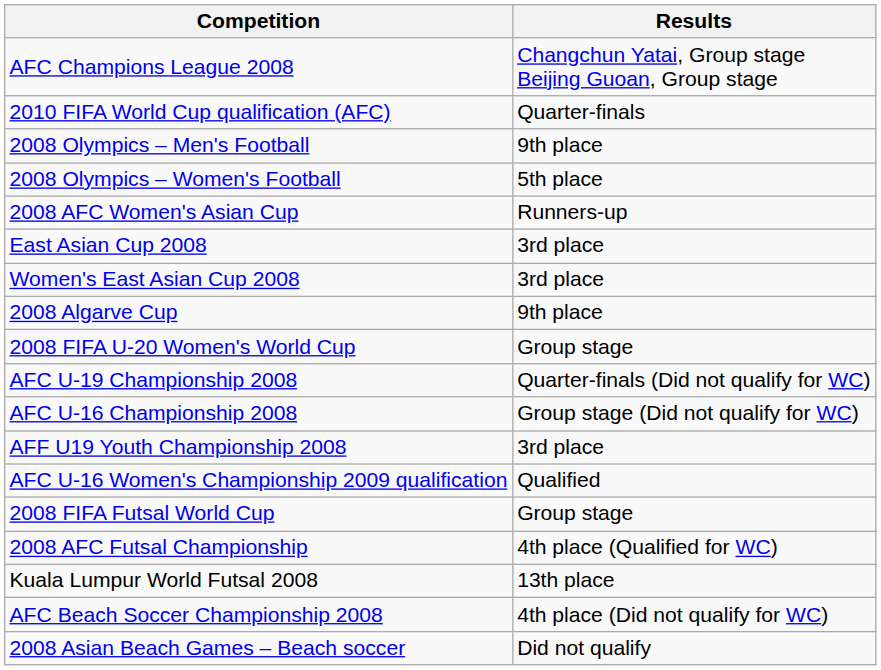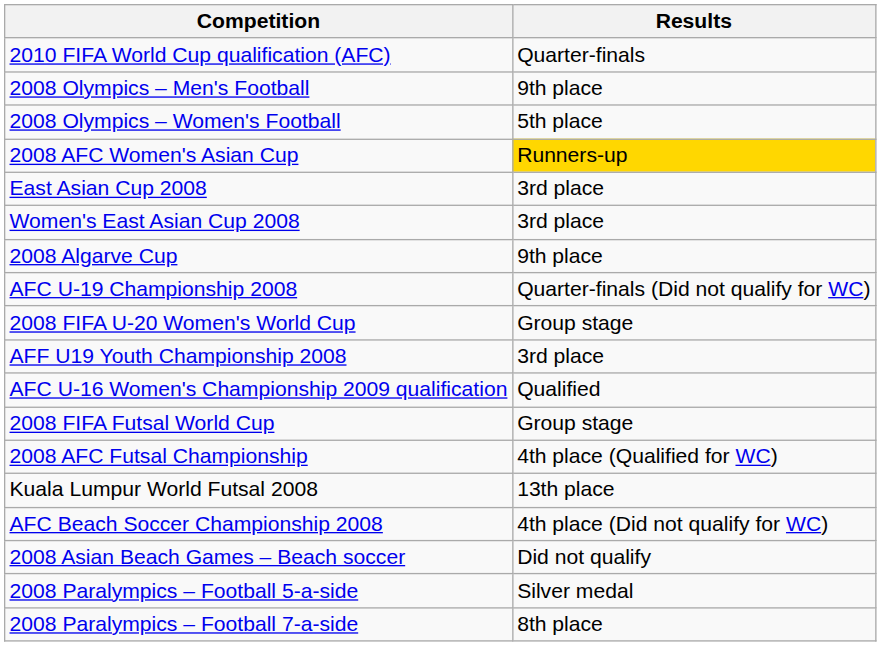- row: AFC Champions League 2008 | Changchun Yatai, Group stage Beijing Guoan, Group stage
2008 AFC Women's Asian Cup | Results: no background -> gold background
rows swapped: 2008 FIFA U-20 Women's World Cup <-> AFC U-19 Championship 2008
- row: AFC U-16 Championship 2008 | Group stage (Did not qualify for WC)
+ row: 2008 Paralympics – Football 5-a-side | Silver medal
+ row: 2008 Paralympics – Football 7-a-side | 8th place
